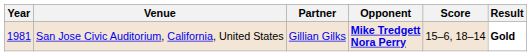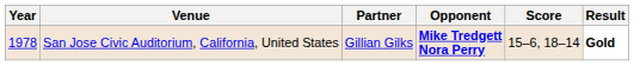San Jose Civic Auditorium, California, United States | Year: 1981 -> 1978
